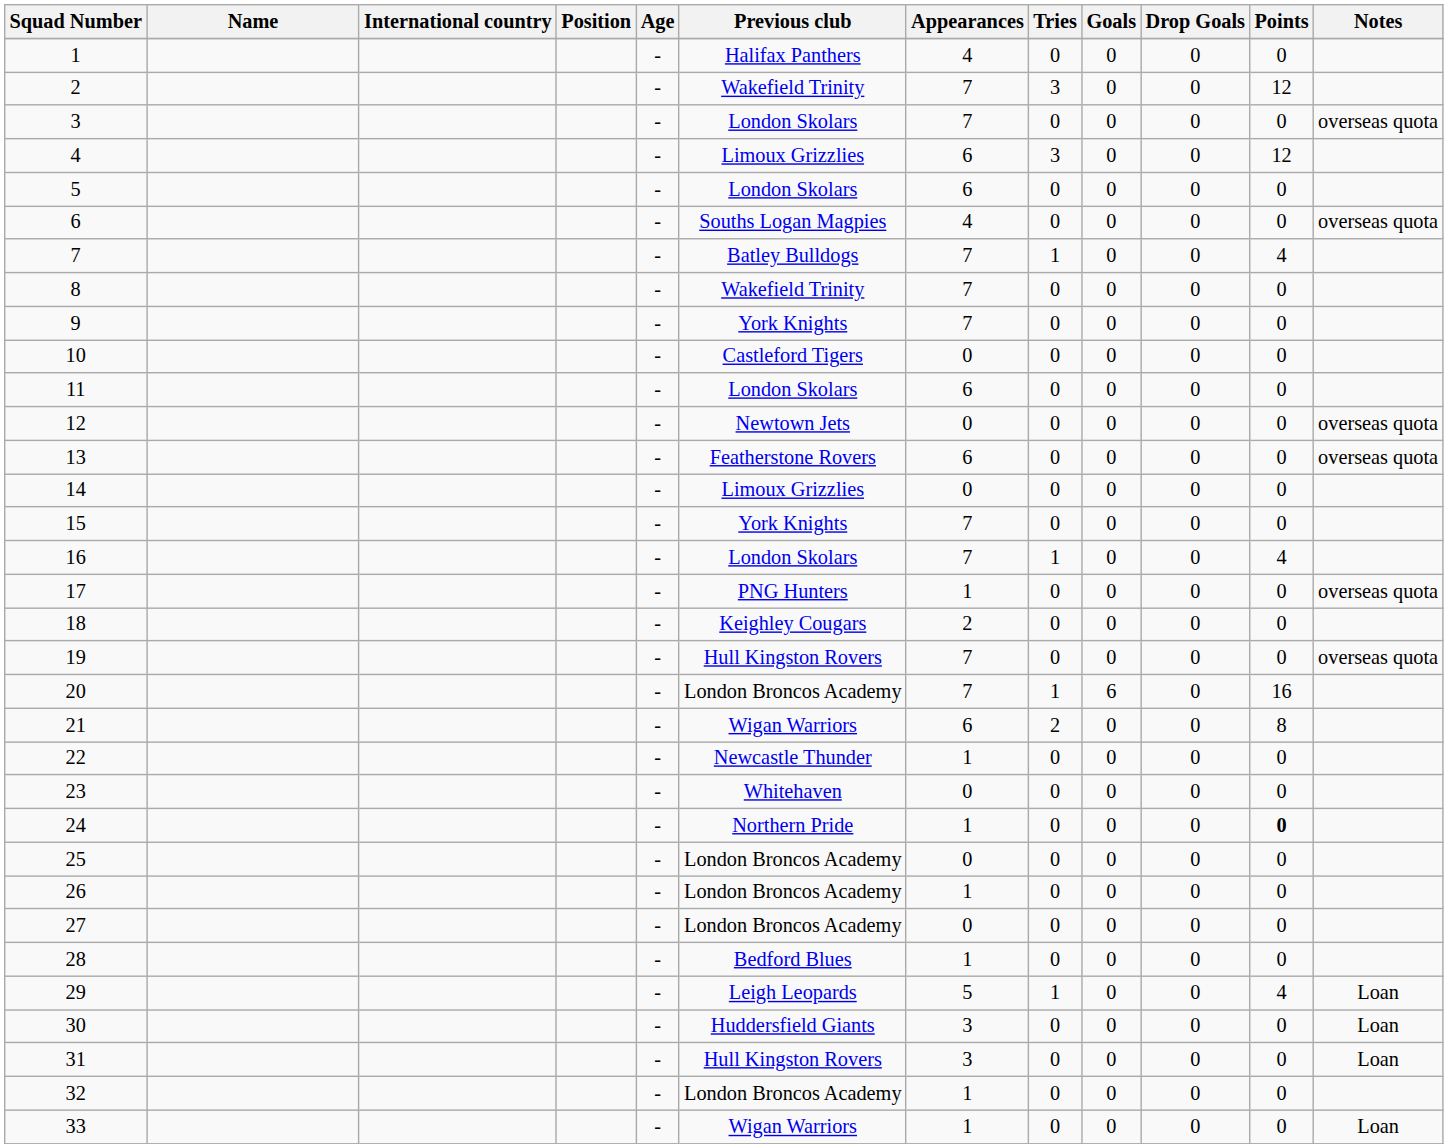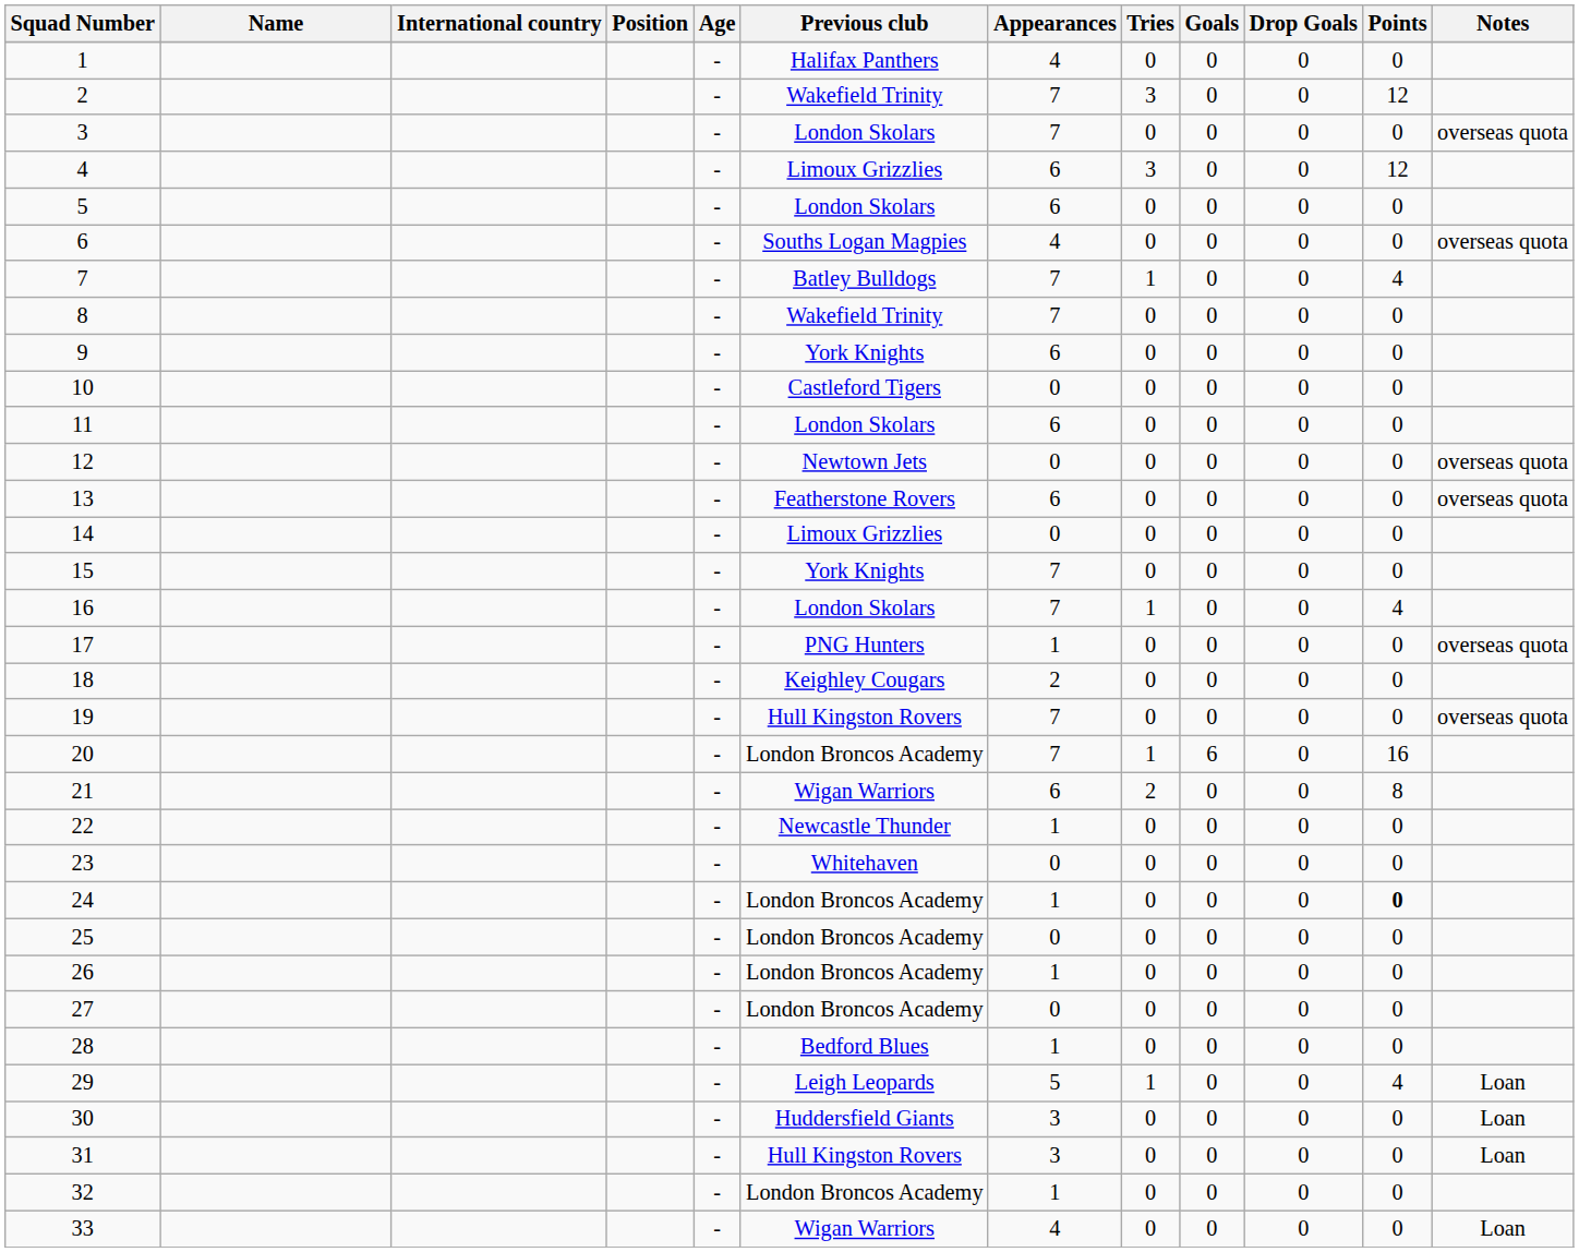9 | Appearances: 7 -> 6
24 | Previous club: Northern Pride -> London Broncos Academy
33 | Appearances: 1 -> 4
